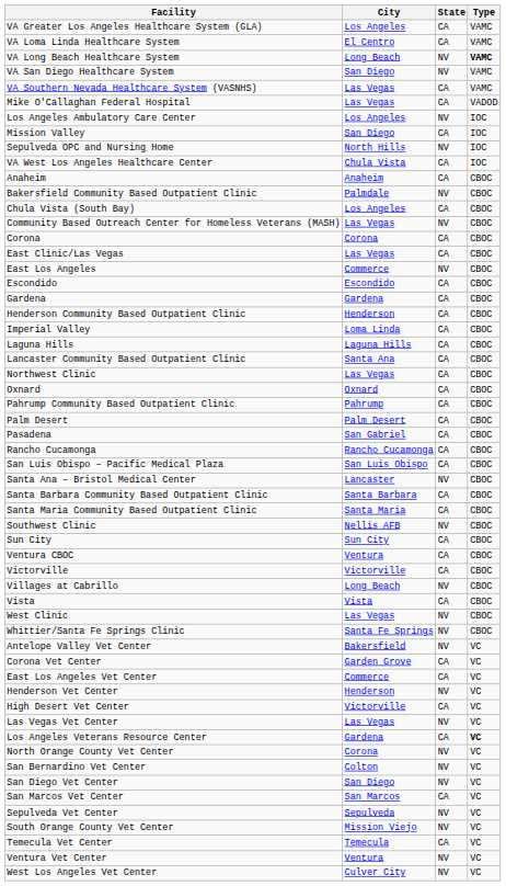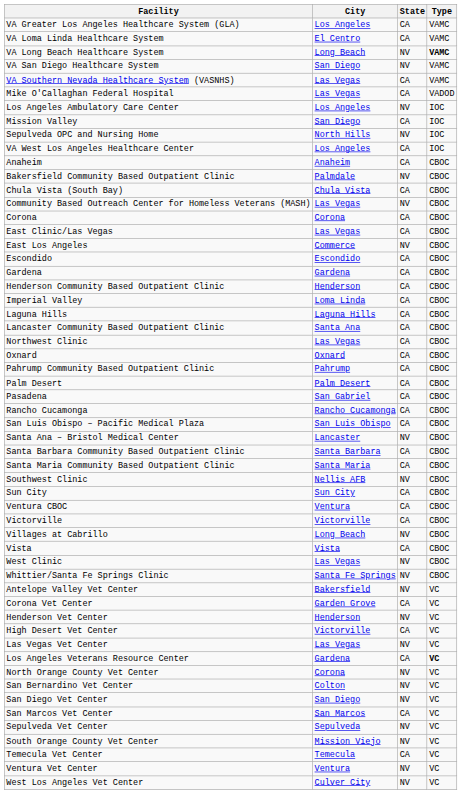VA West Los Angeles Healthcare Center | City: Chula Vista -> Los Angeles
Chula Vista (South Bay) | City: Los Angeles -> Chula Vista
- row: East Los Angeles Vet Center | Commerce | CA | VC
